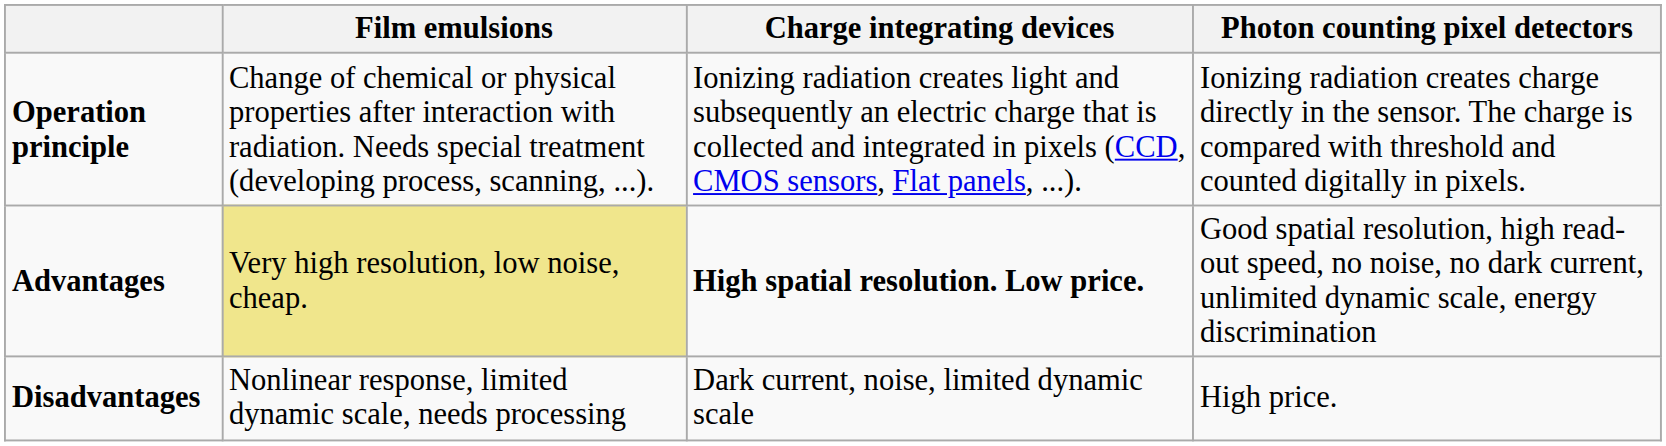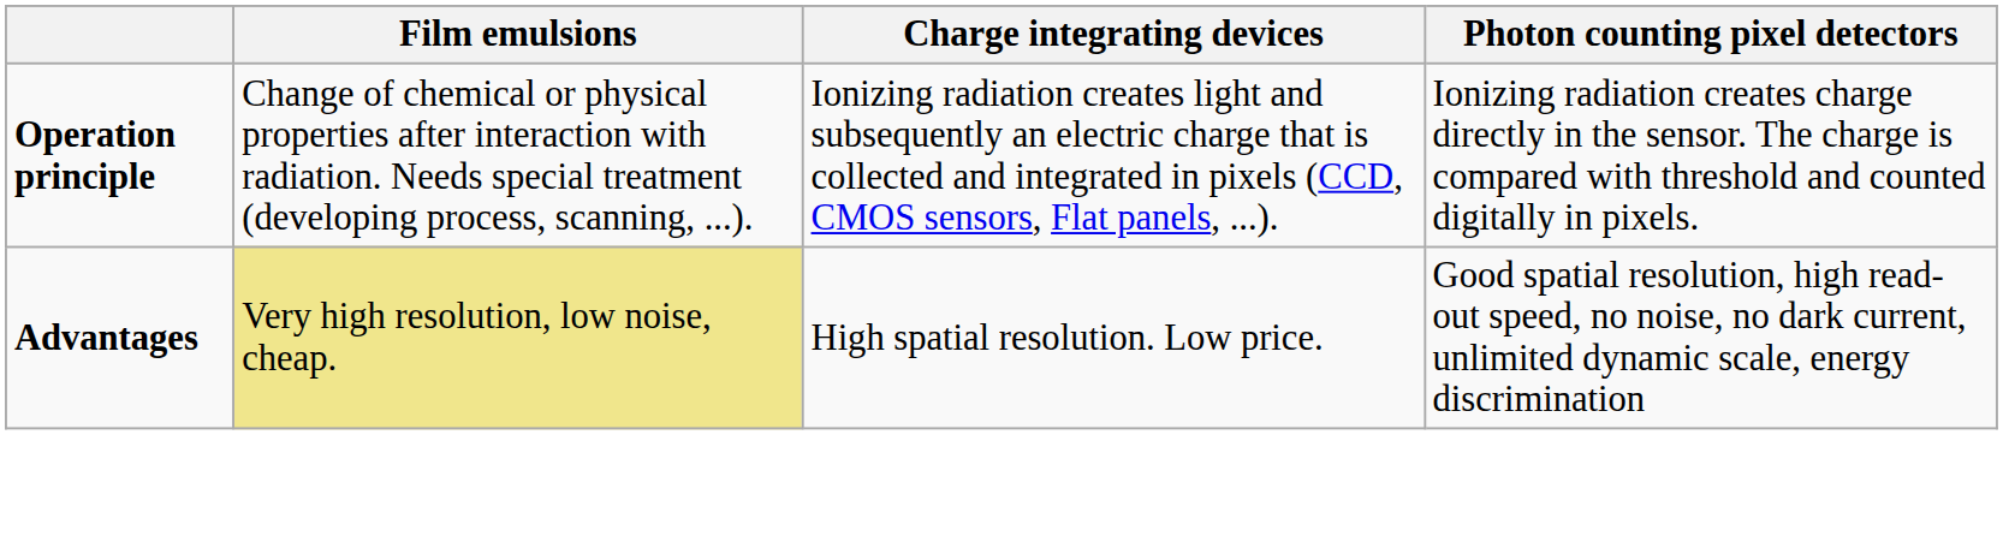Advantages | Charge integrating devices: bold -> normal
- row: Disadvantages | Nonlinear response, limited dynamic scale, needs processing | Dark current, noise, limited dynamic scale | High price.
